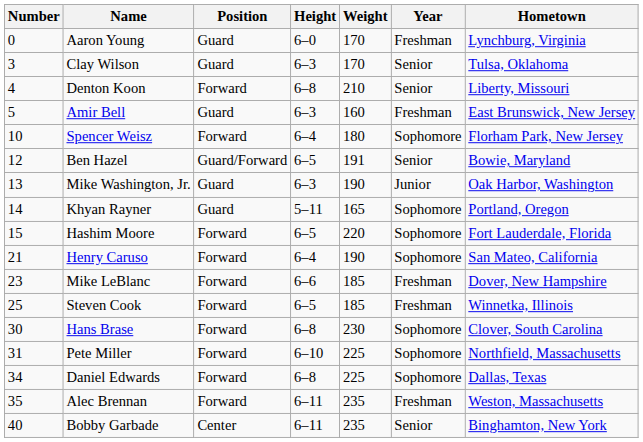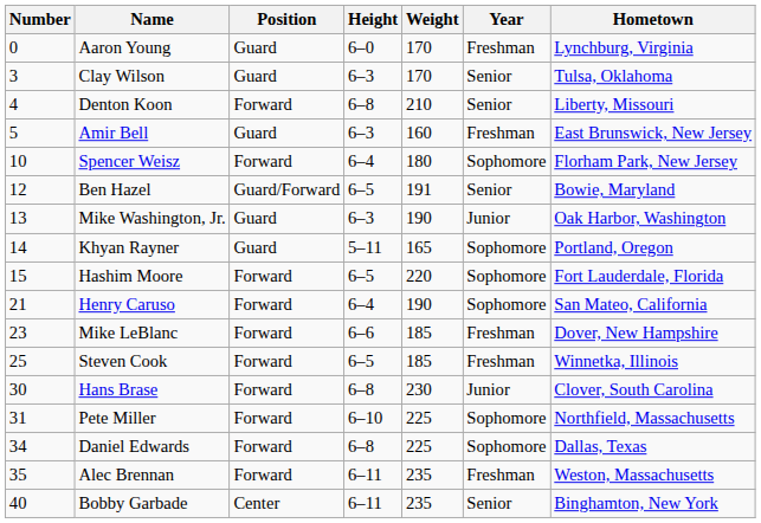Hans Brase | Year: Sophomore -> Junior
